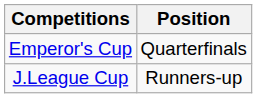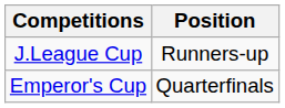rows swapped: Emperor's Cup <-> J.League Cup
